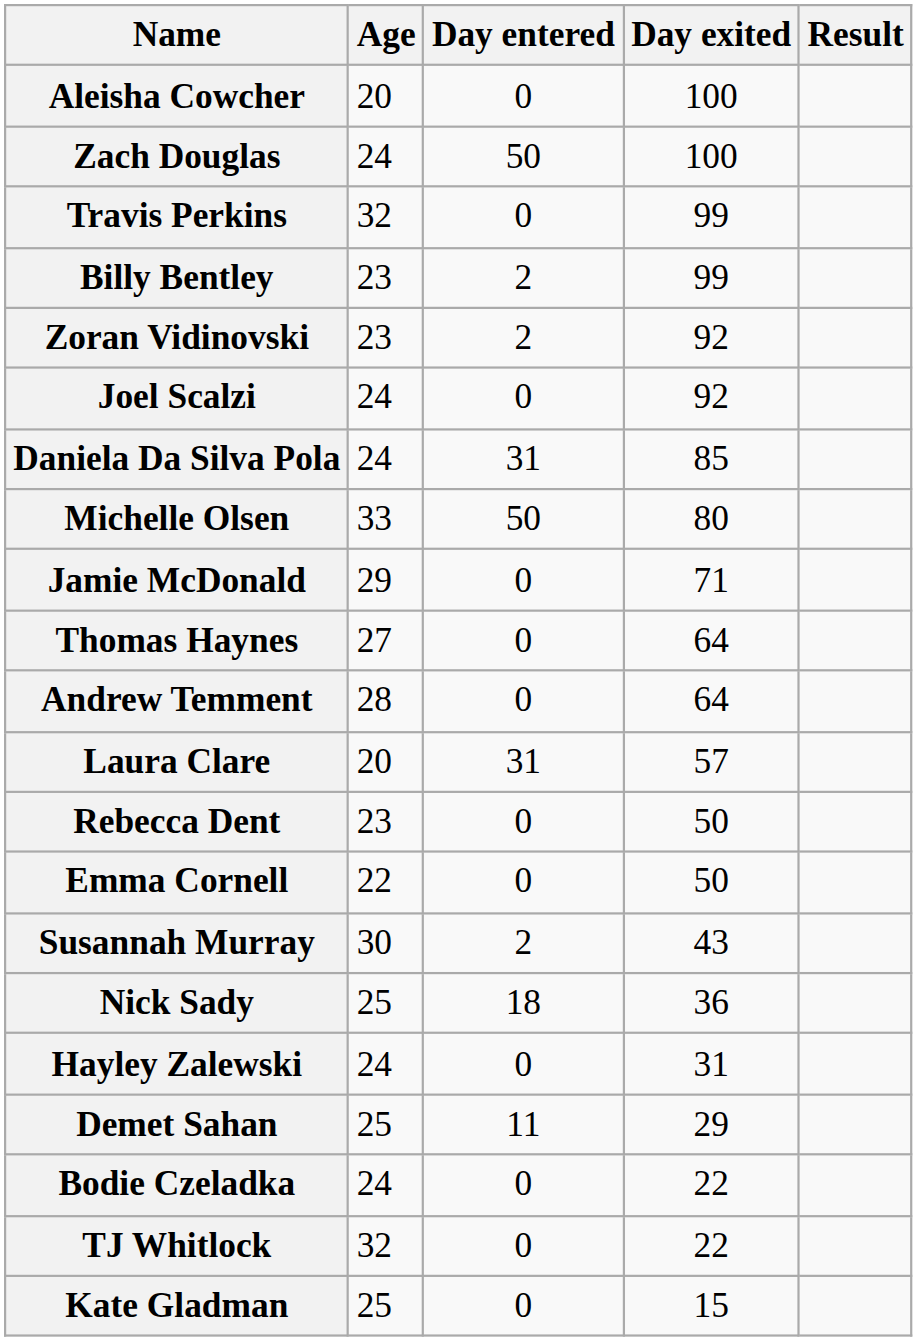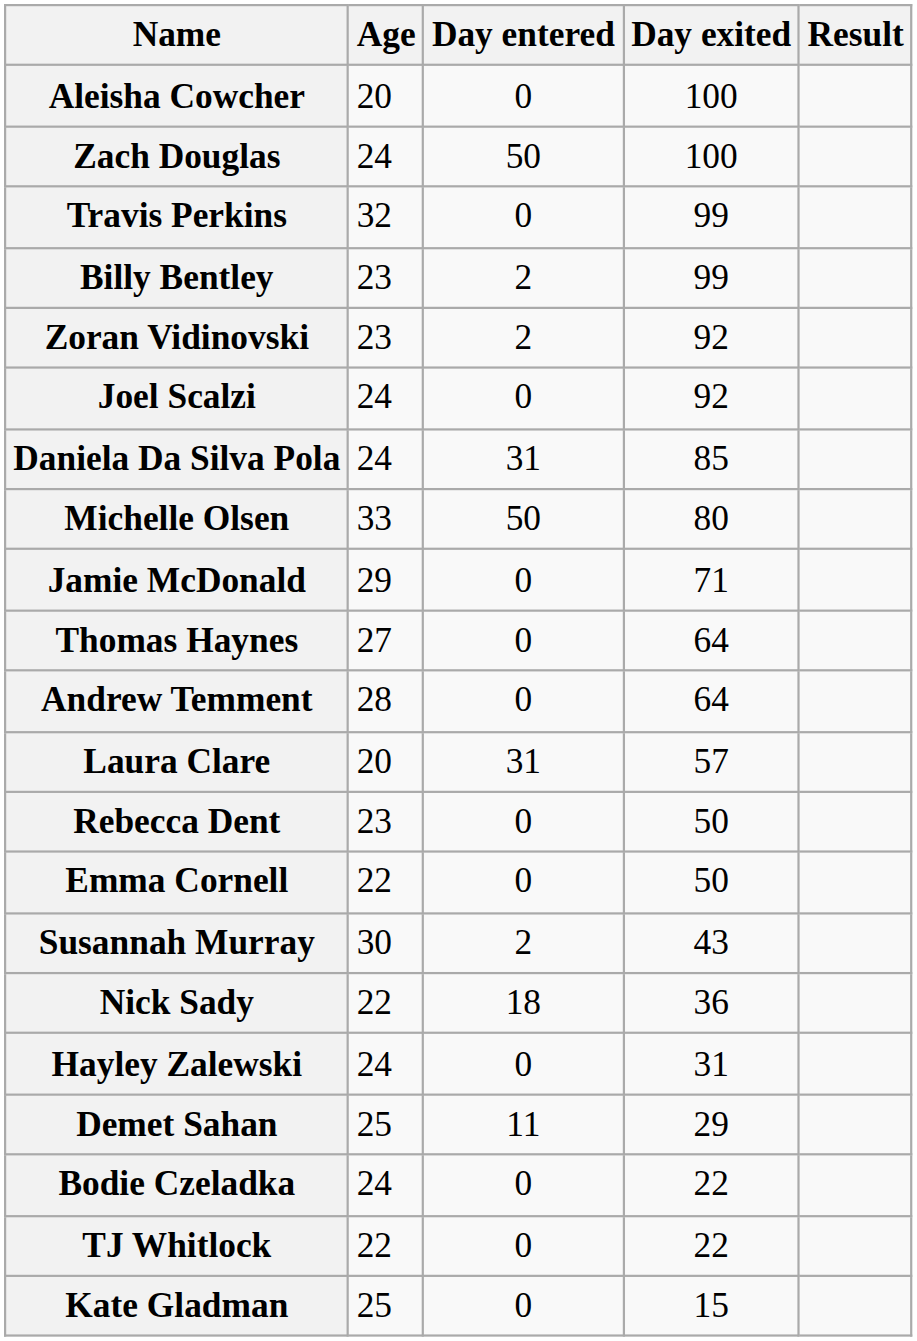Nick Sady | Age: 25 -> 22
TJ Whitlock | Age: 32 -> 22
